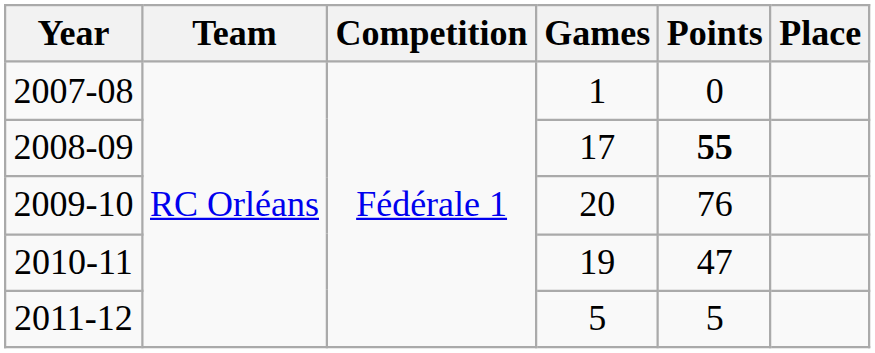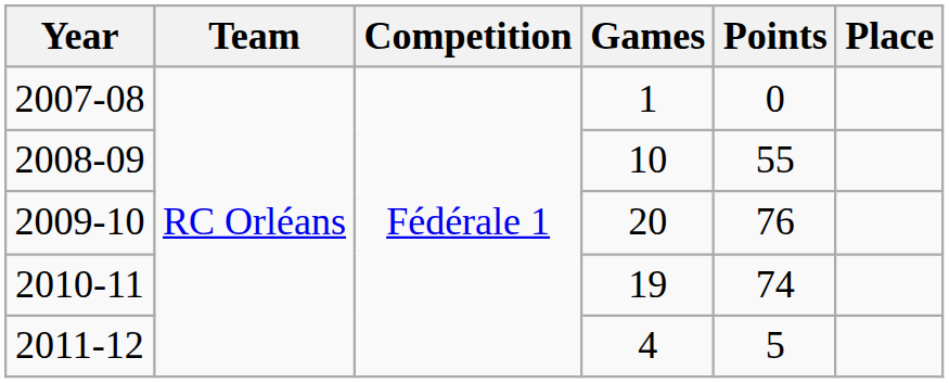2008-09 | Games: 17 -> 10
2008-09 | Points: bold -> normal
2010-11 | Points: 47 -> 74
2011-12 | Games: 5 -> 4
